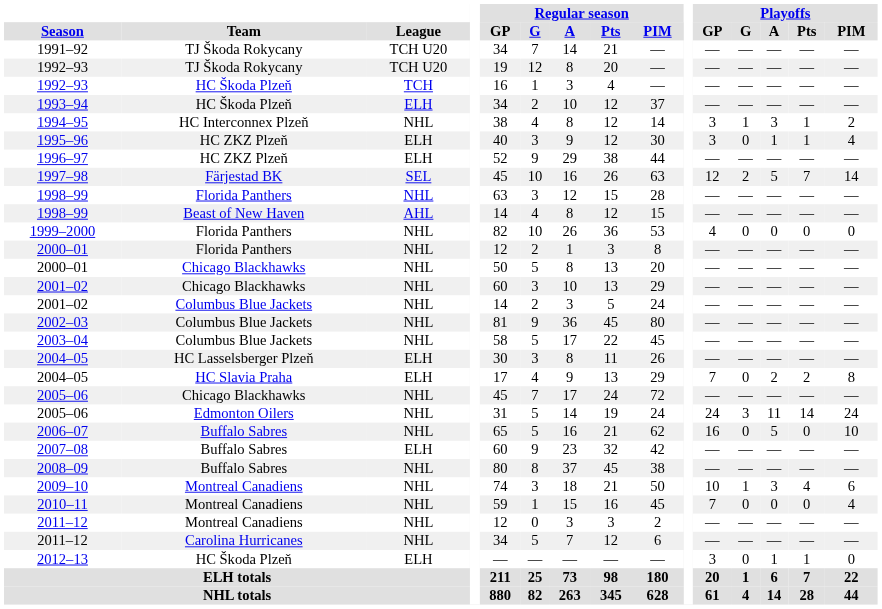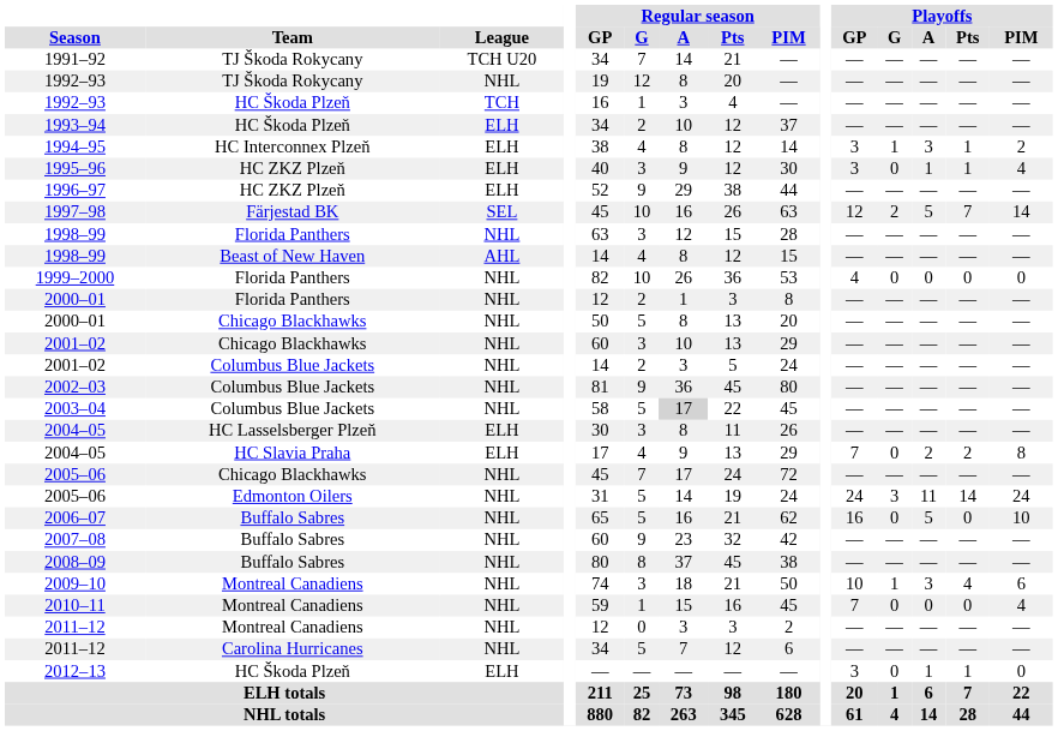1992–93 / TJ Škoda Rokycany | League: TCH U20 -> NHL
1994–95 | League: NHL -> ELH
2003–04 | Regular season / A: no background -> lightgrey background
2007–08 | League: ELH -> NHL
